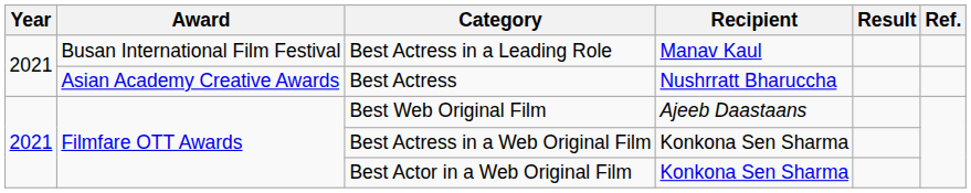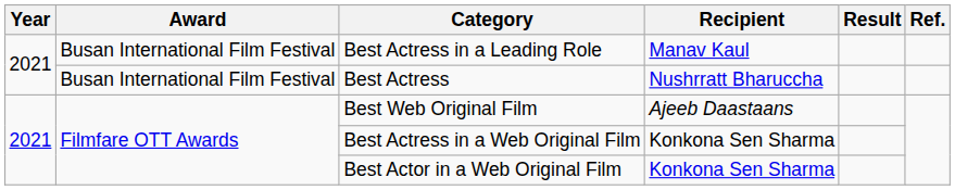Best Actress | Award: Asian Academy Creative Awards -> Busan International Film Festival
